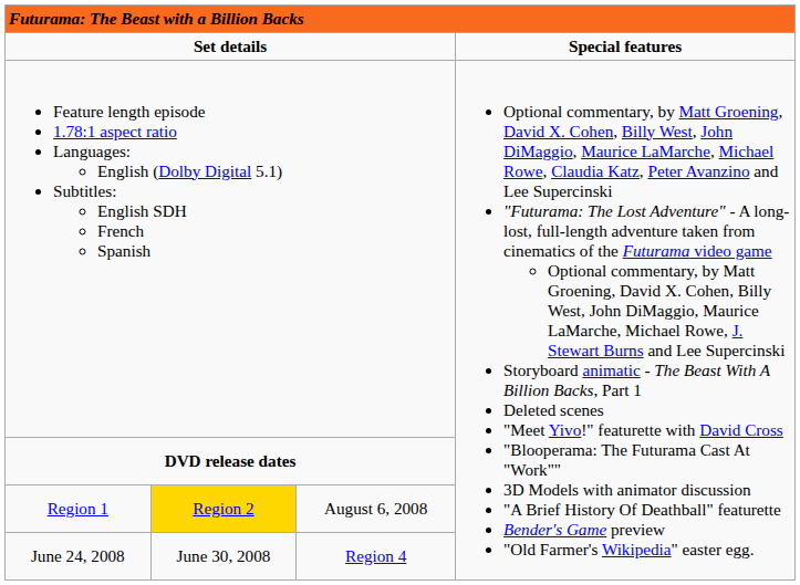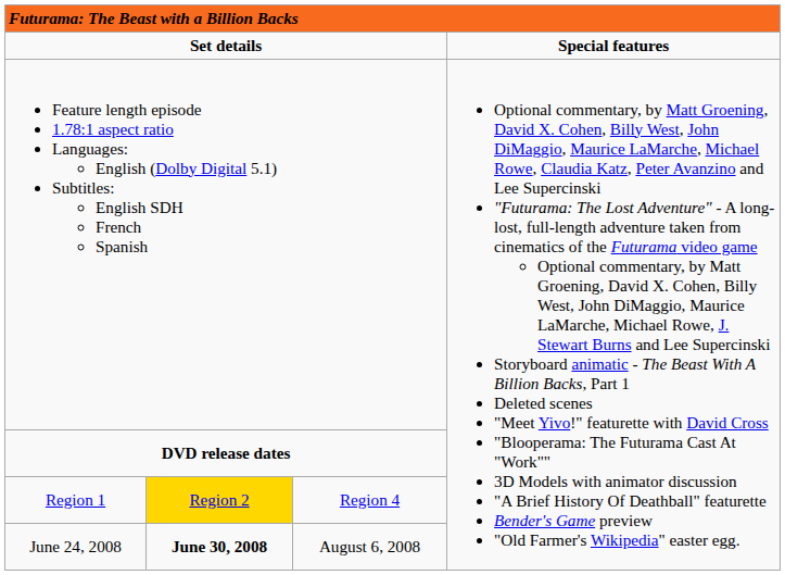Region 1 | column 3: August 6, 2008 -> Region 4
June 24, 2008 | column 2: normal -> bold
June 24, 2008 | column 3: Region 4 -> August 6, 2008
